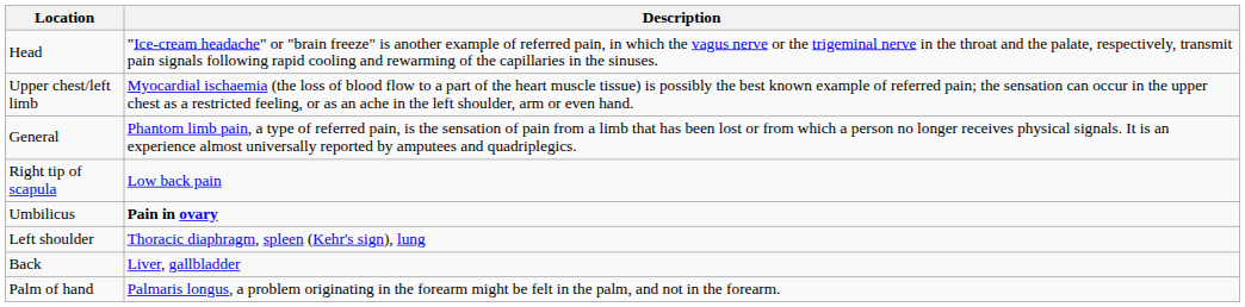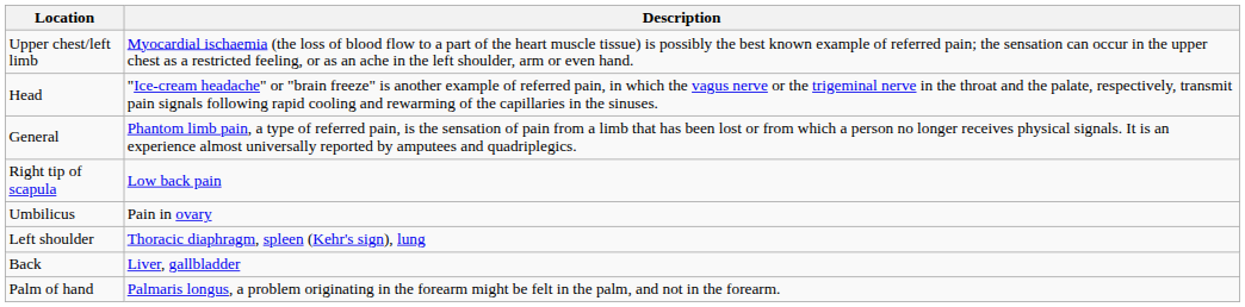rows swapped: Upper chest/left limb <-> Head
Umbilicus | Description: bold -> normal
